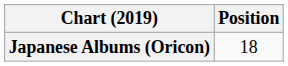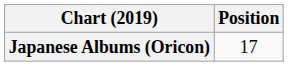Japanese Albums (Oricon) | Position: 18 -> 17
